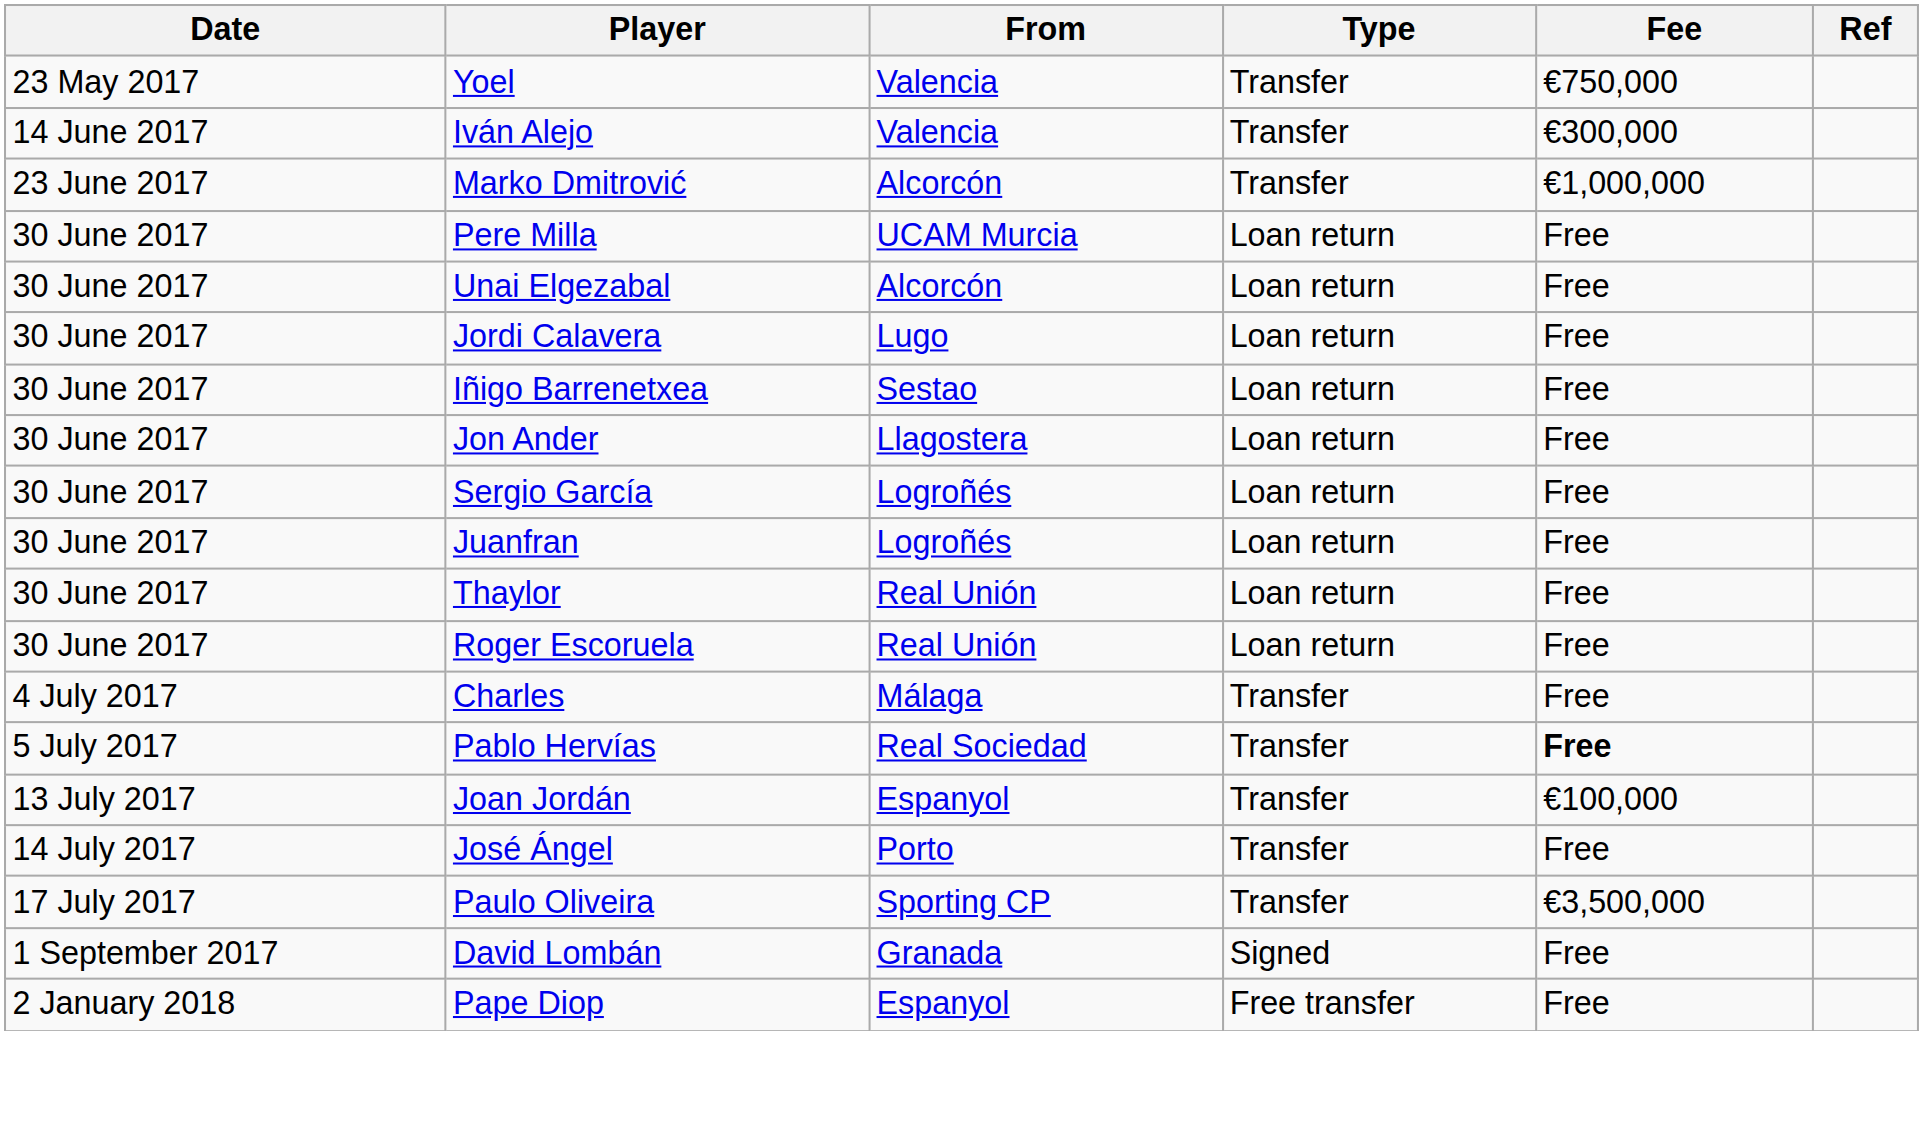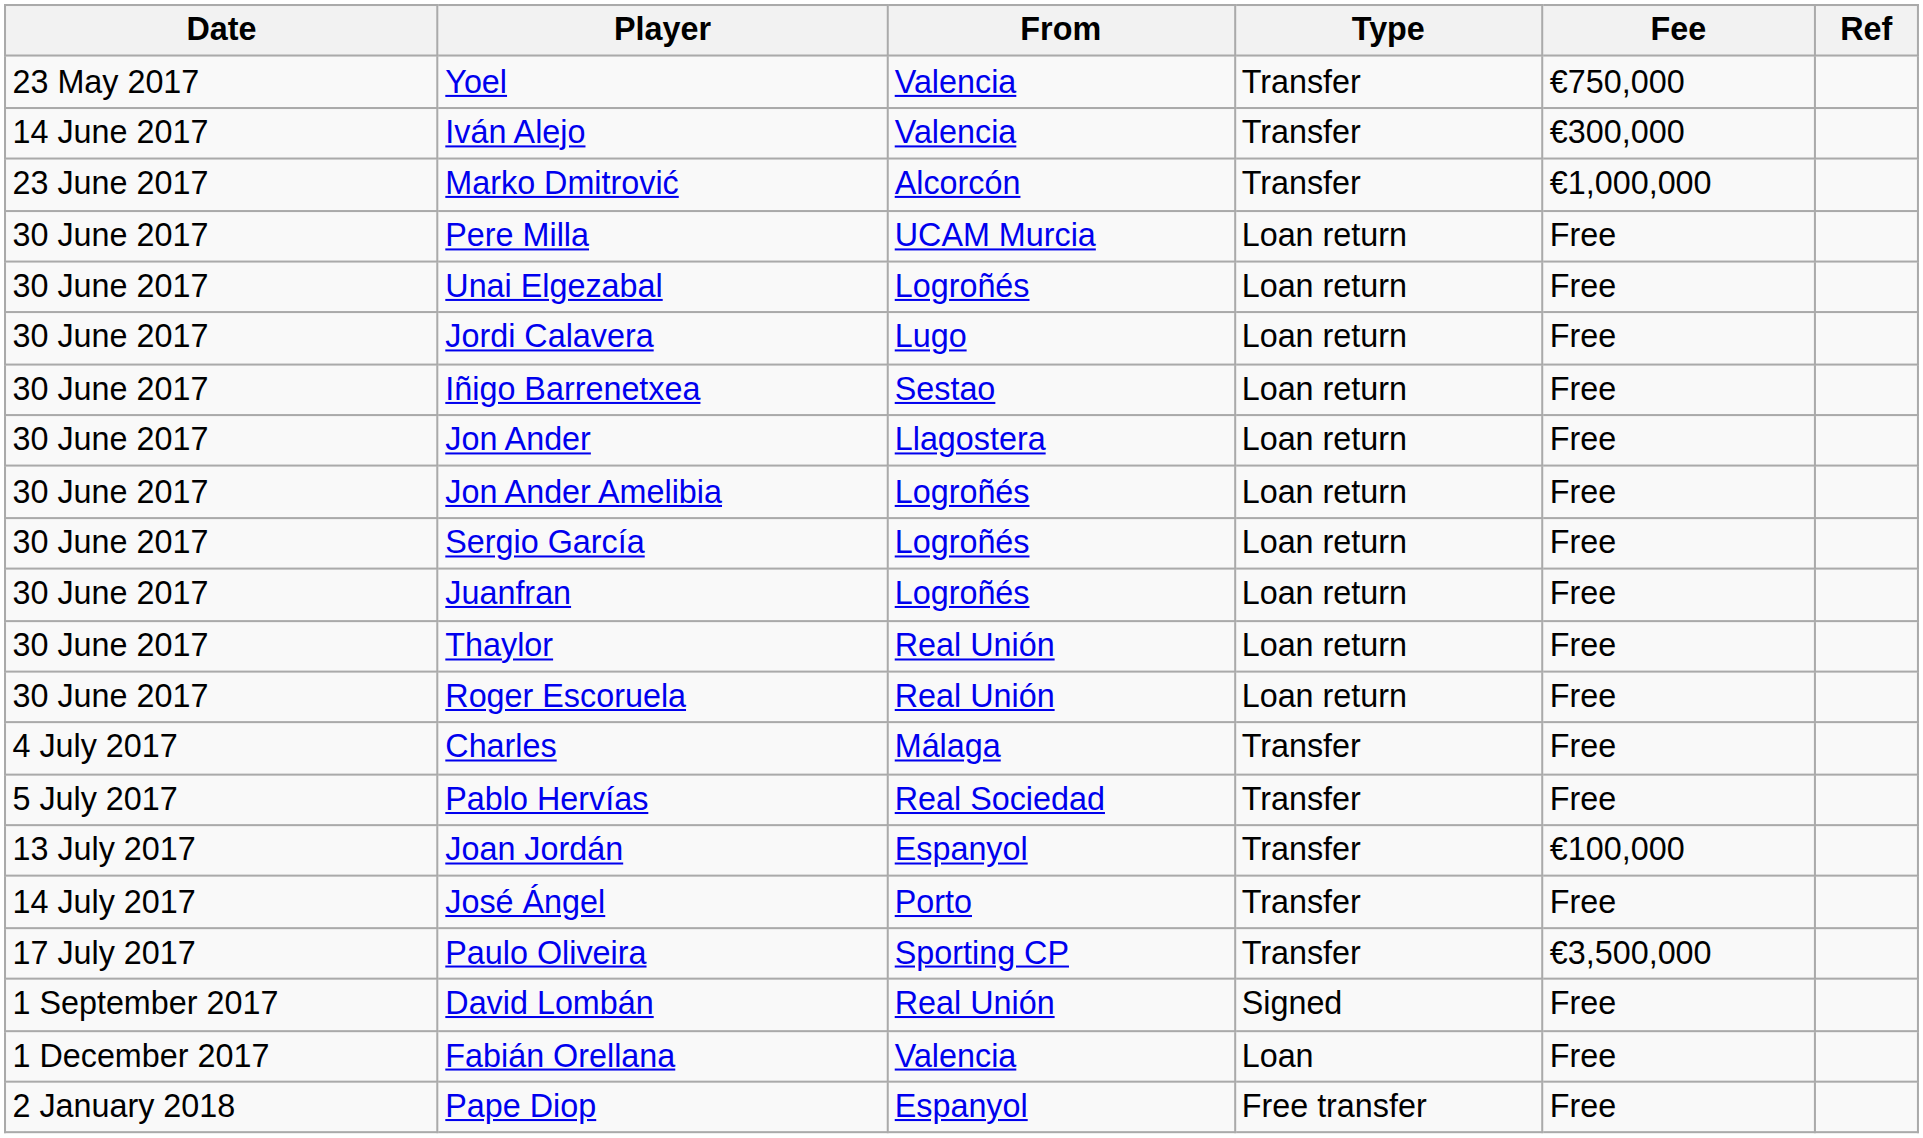Unai Elgezabal | From: Alcorcón -> Logroñés
+ row: 30 June 2017 | Jon Ander Amelibia | Logroñés | Loan return | Free
Pablo Hervías | Fee: bold -> normal
David Lombán | From: Granada -> Real Unión
+ row: 1 December 2017 | Fabián Orellana | Valencia | Loan | Free
